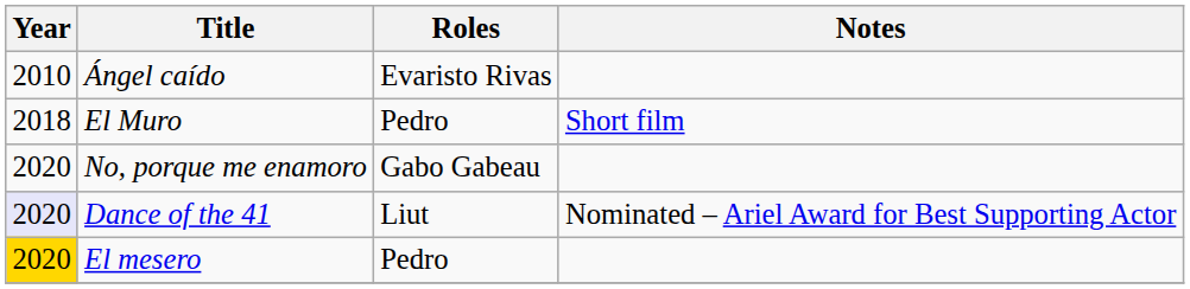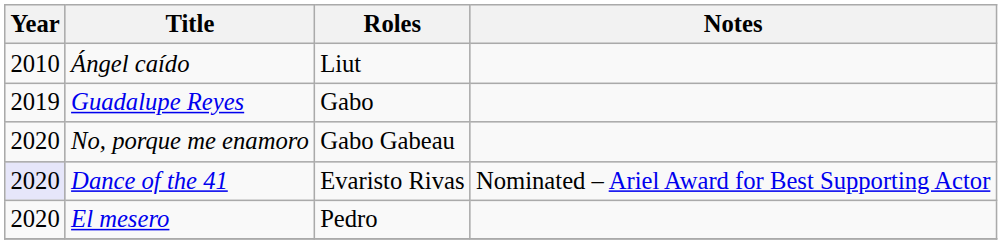Ángel caído | Roles: Evaristo Rivas -> Liut
- row: 2018 | El Muro | Pedro | Short film
+ row: 2019 | Guadalupe Reyes | Gabo
Dance of the 41 | Roles: Liut -> Evaristo Rivas
El mesero | Year: gold background -> no background
